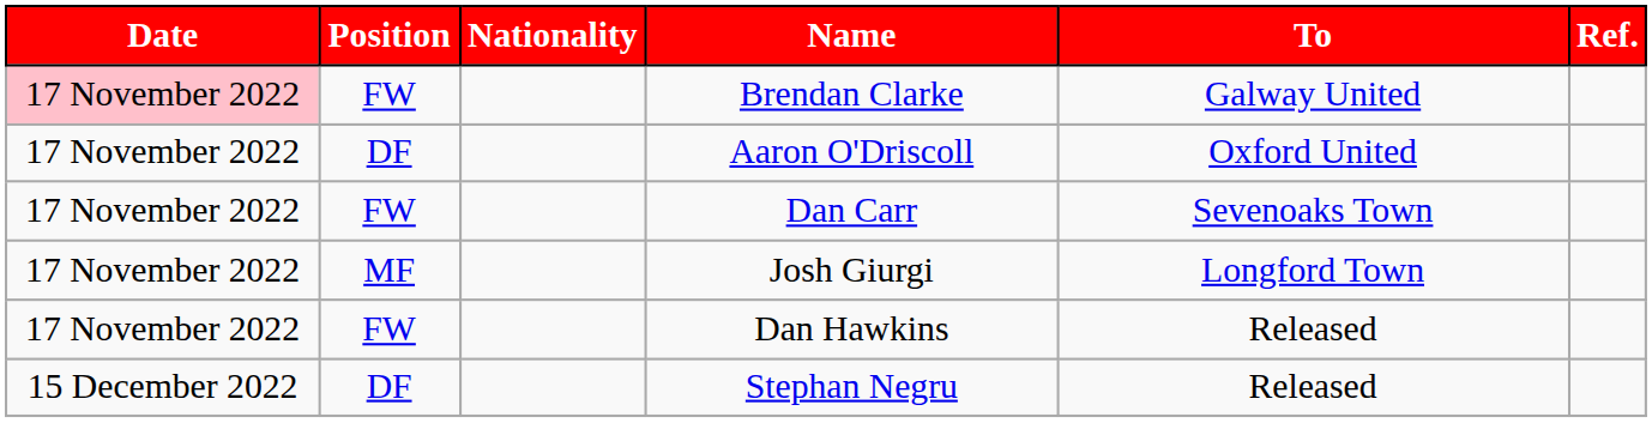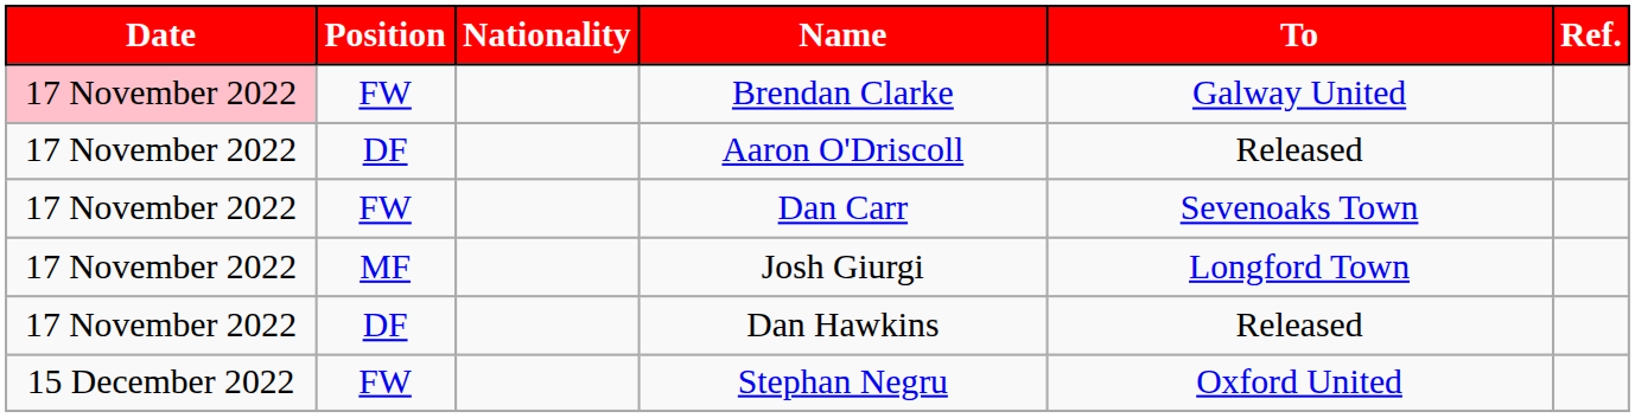Aaron O'Driscoll | To: Oxford United -> Released
Dan Hawkins | Position: FW -> DF
Stephan Negru | Position: DF -> FW
Stephan Negru | To: Released -> Oxford United
